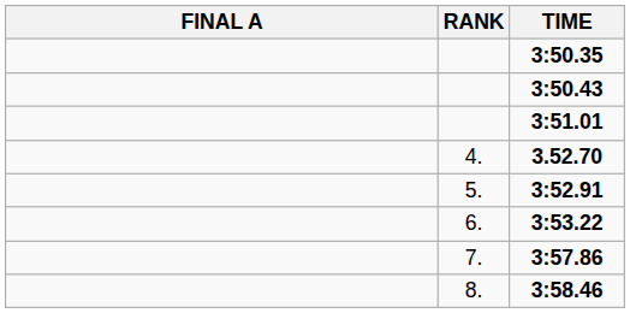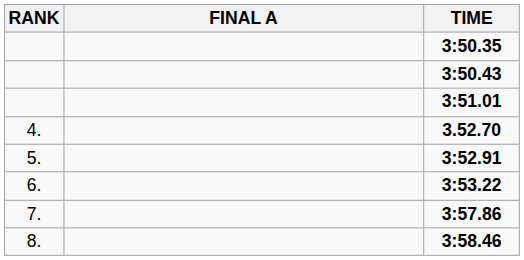columns swapped: RANK <-> FINAL A
